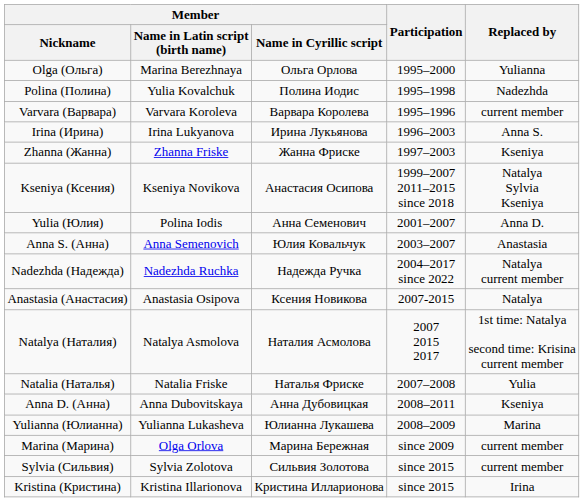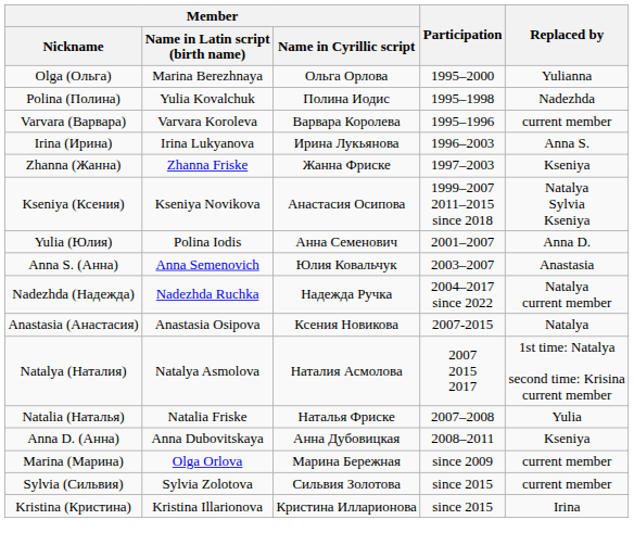- row: Yulianna (Юлианна) | Yulianna Lukasheva | Юлианна Лукашева | 2008–2009 | Marina
